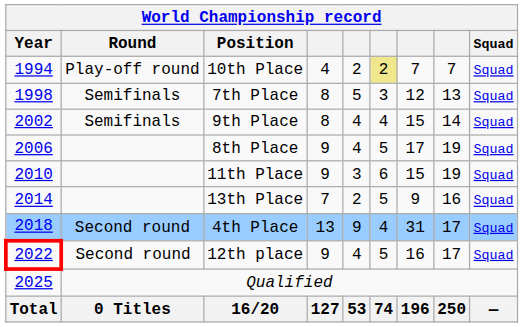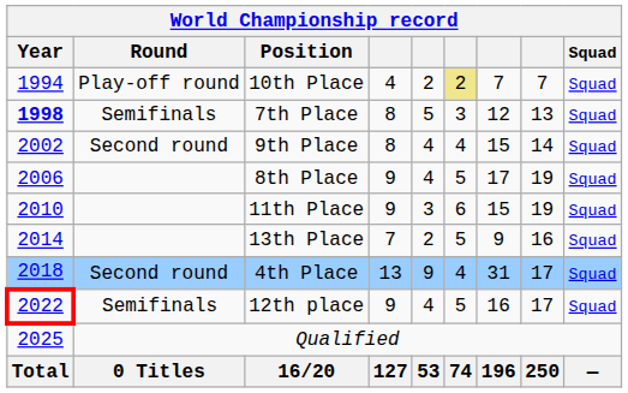7th Place | Year: normal -> bold
9th Place | Round: Semifinals -> Second round
12th place | Round: Second round -> Semifinals
